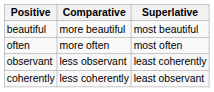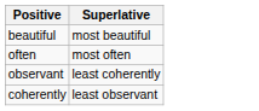- column: Comparative | more beautiful | more often | less observant | less coherently
